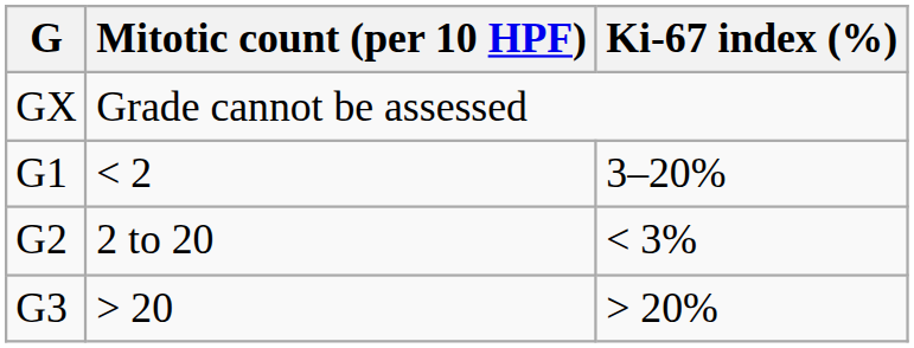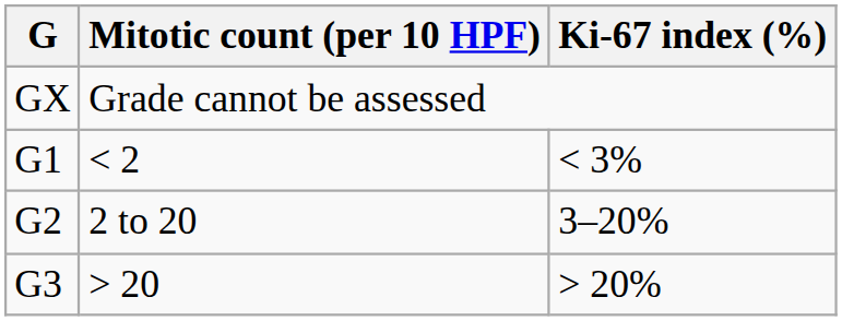< 2 | Ki-67 index (%): 3–20% -> < 3%
2 to 20 | Ki-67 index (%): < 3% -> 3–20%
